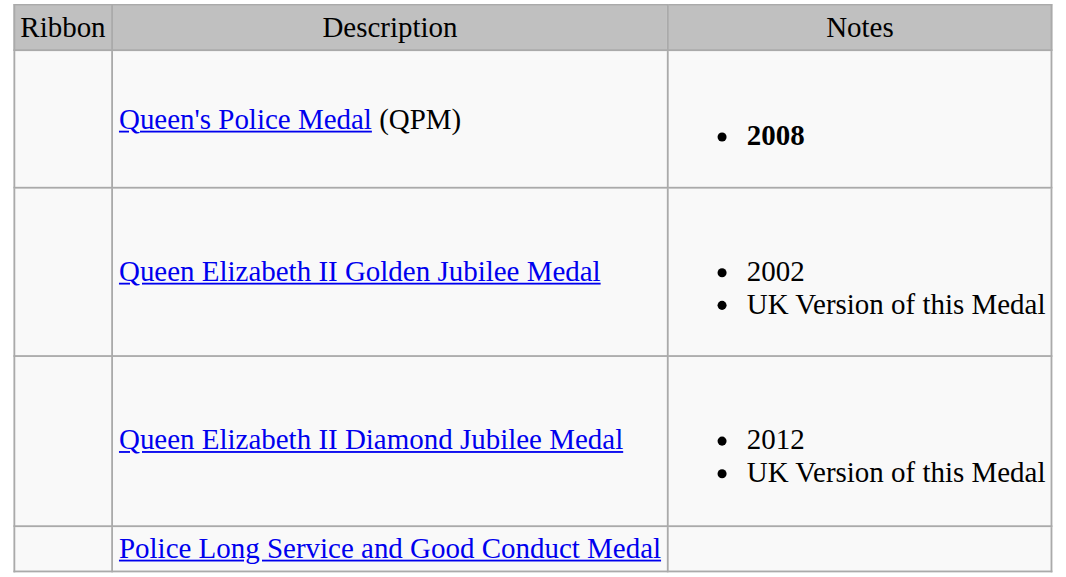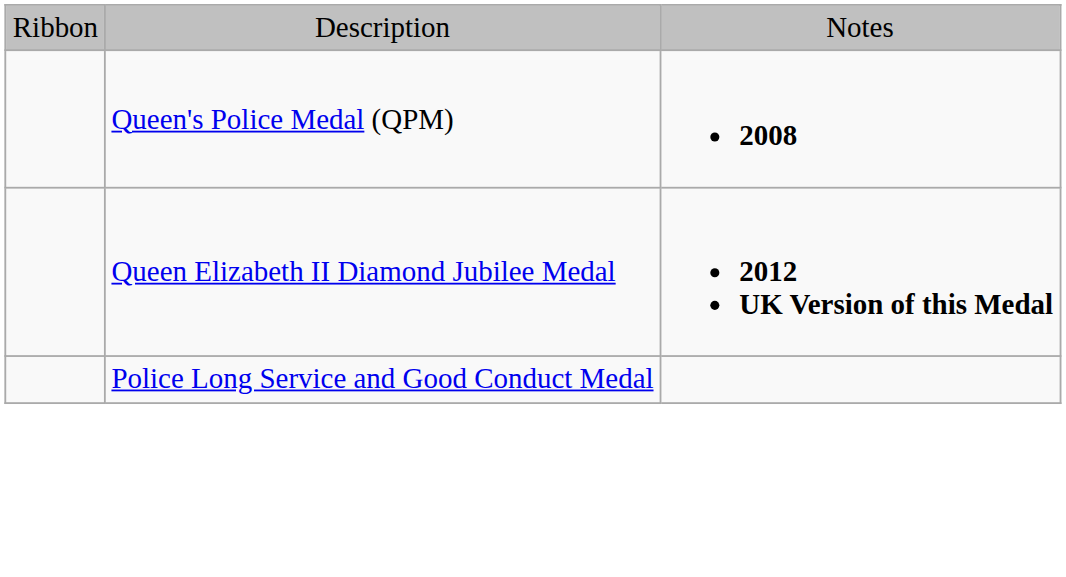- row: Queen Elizabeth II Golden Jubilee Medal | 2002 UK Version of this Medal
Queen Elizabeth II Diamond Jubilee Medal | column 3: normal -> bold
